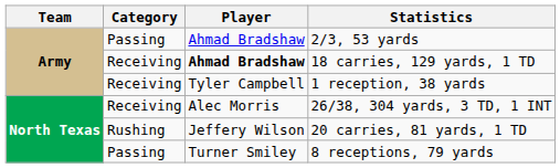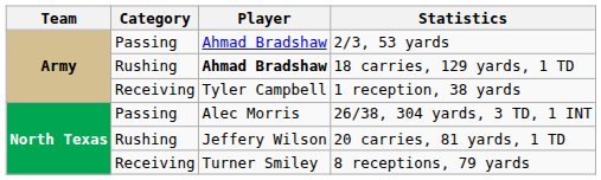18 carries, 129 yards, 1 TD | Category: Receiving -> Rushing
26/38, 304 yards, 3 TD, 1 INT | Category: Receiving -> Passing
8 receptions, 79 yards | Category: Passing -> Receiving
